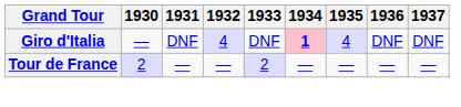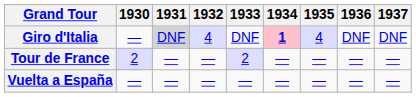Giro d'Italia | 1931: no background -> lightgrey background
+ row: Vuelta a España | — | — | — | — | — | — | — | —
